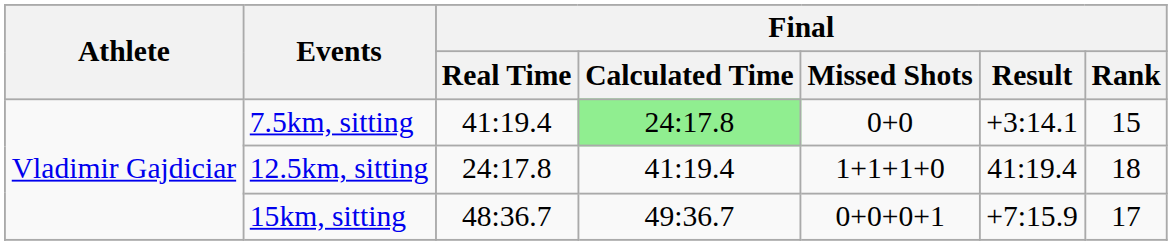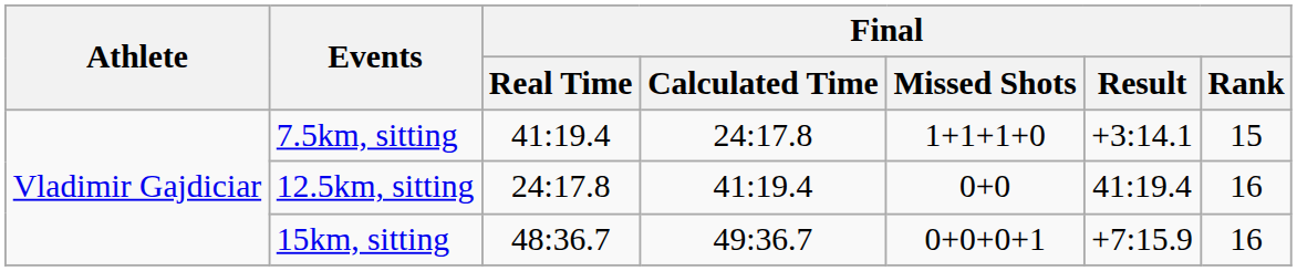7.5km, sitting | Final / Calculated Time: lightgreen background -> no background
7.5km, sitting | Final / Missed Shots: 0+0 -> 1+1+1+0
12.5km, sitting | Final / Missed Shots: 1+1+1+0 -> 0+0
12.5km, sitting | Final / Rank: 18 -> 16
15km, sitting | Final / Rank: 17 -> 16
